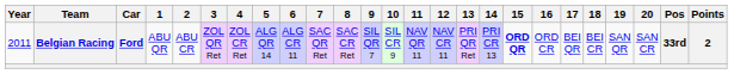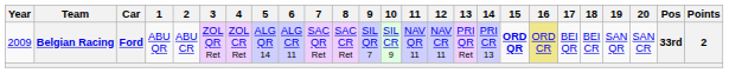Belgian Racing | Year: 2011 -> 2009
Belgian Racing | 16: no background -> khaki background
